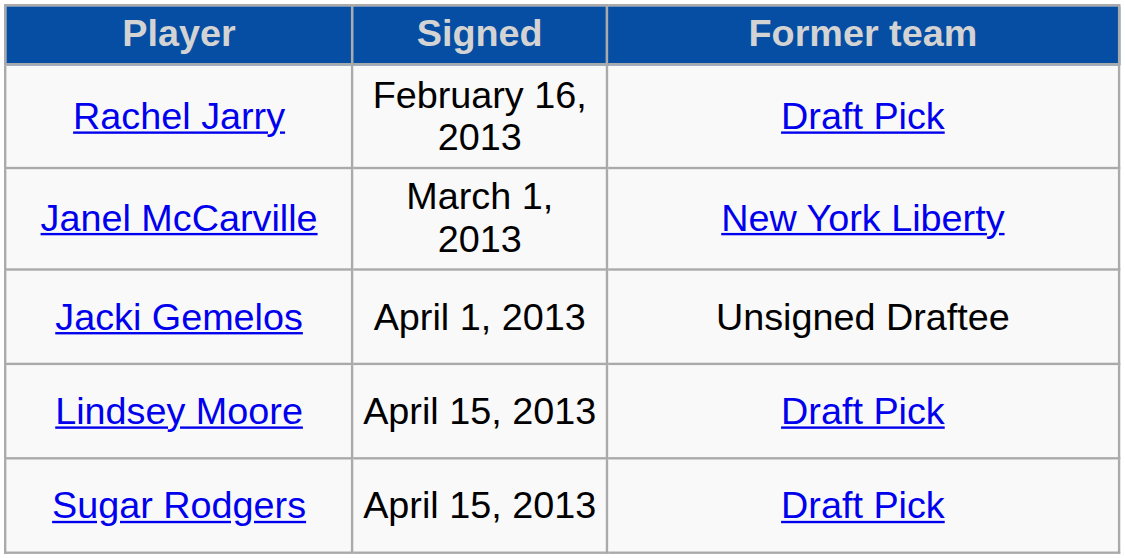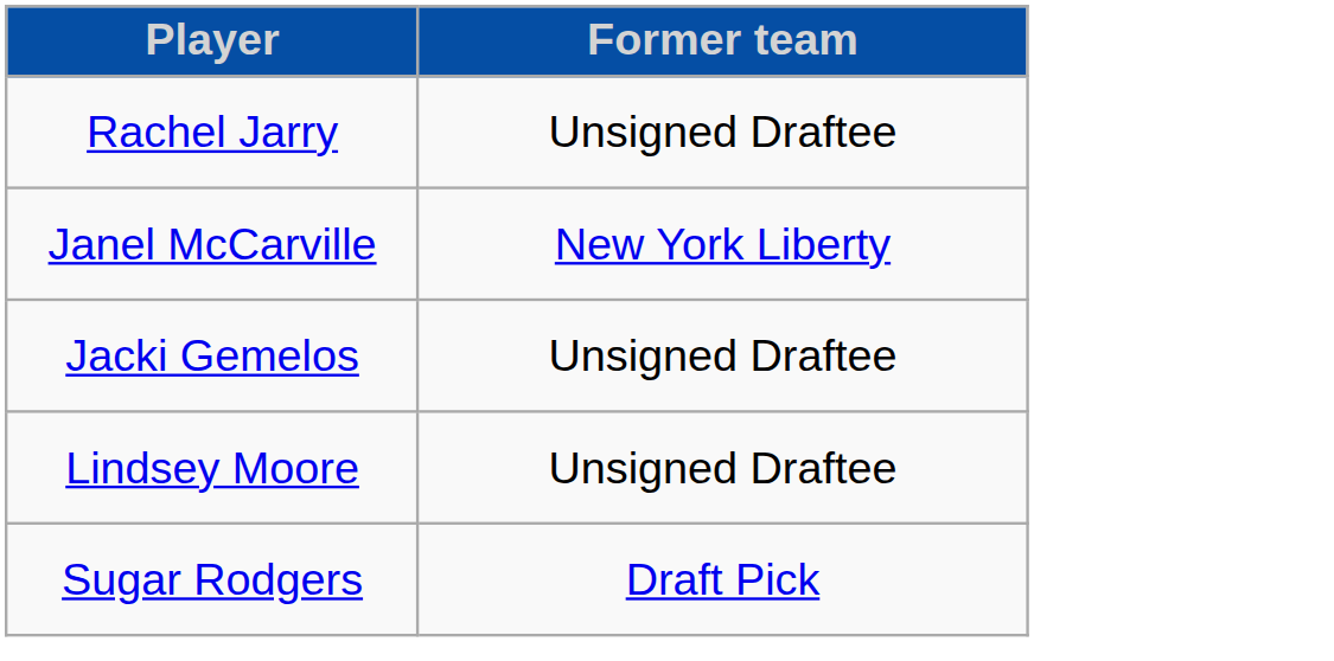- column: Signed | February 16, 2013 | March 1, 2013 | April 1, 2013 | April 15, 2013 | April 15, 2013
Rachel Jarry | Former team: Draft Pick -> Unsigned Draftee
Lindsey Moore | Former team: Draft Pick -> Unsigned Draftee
